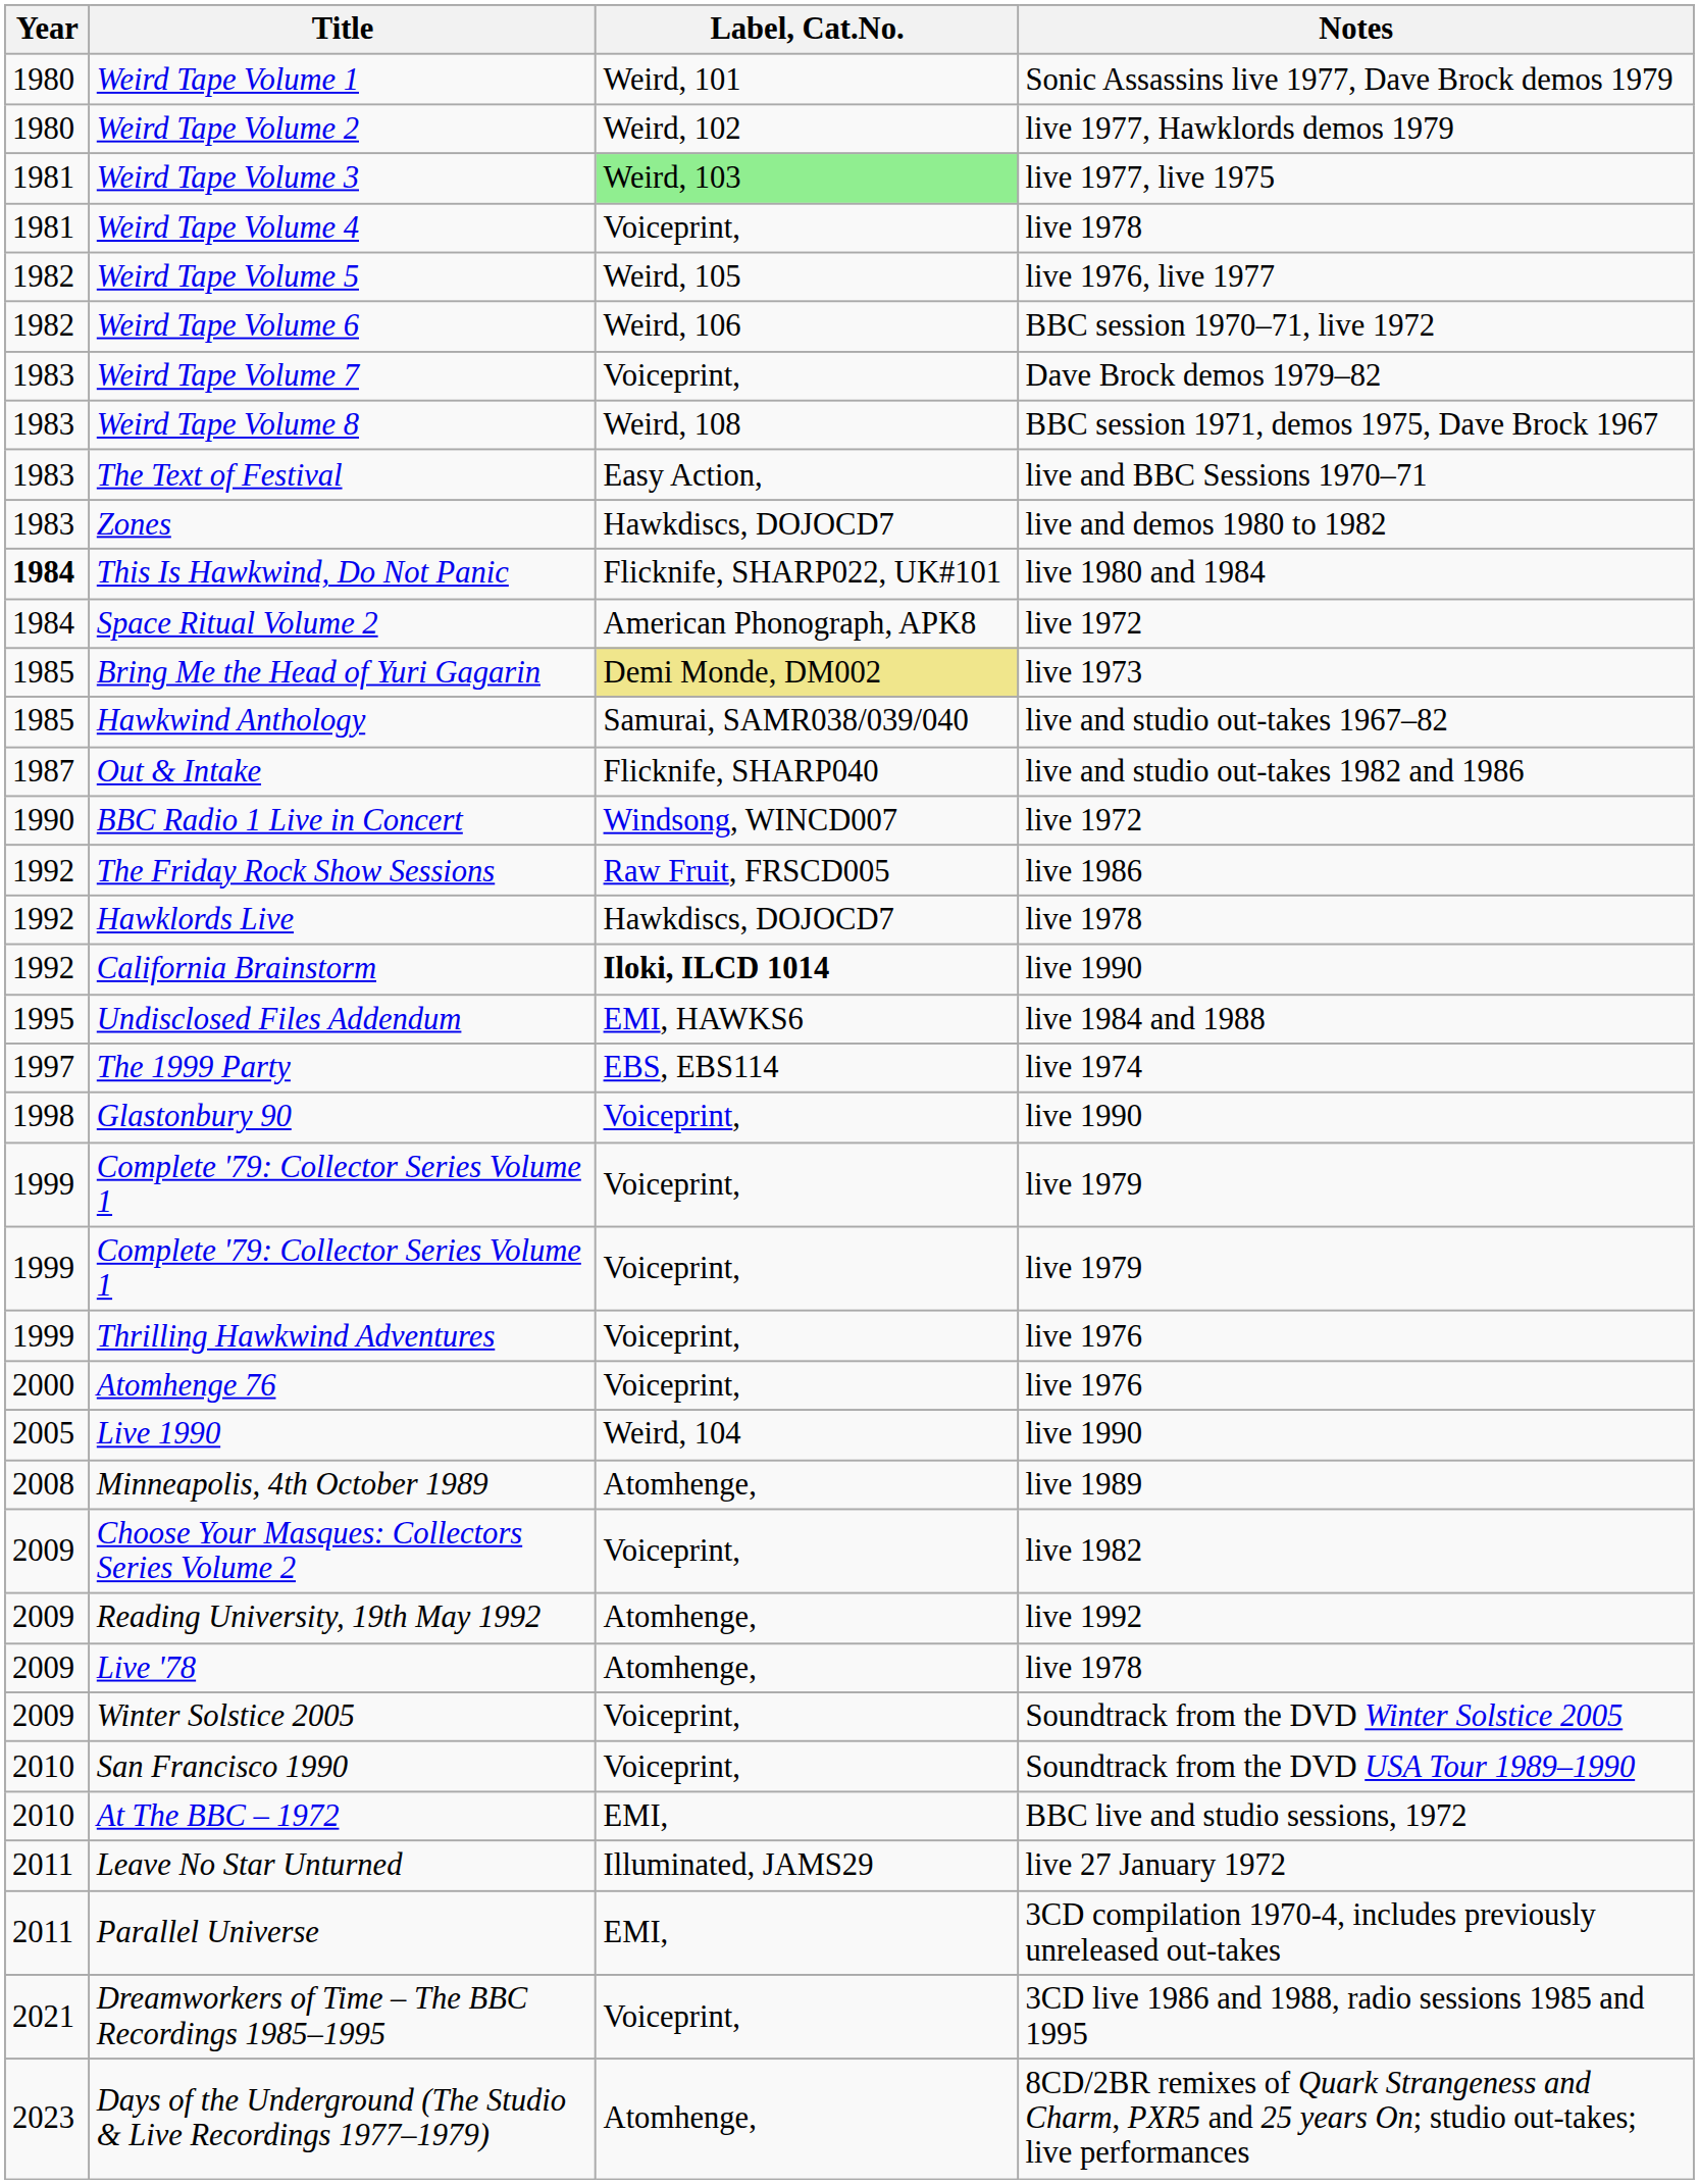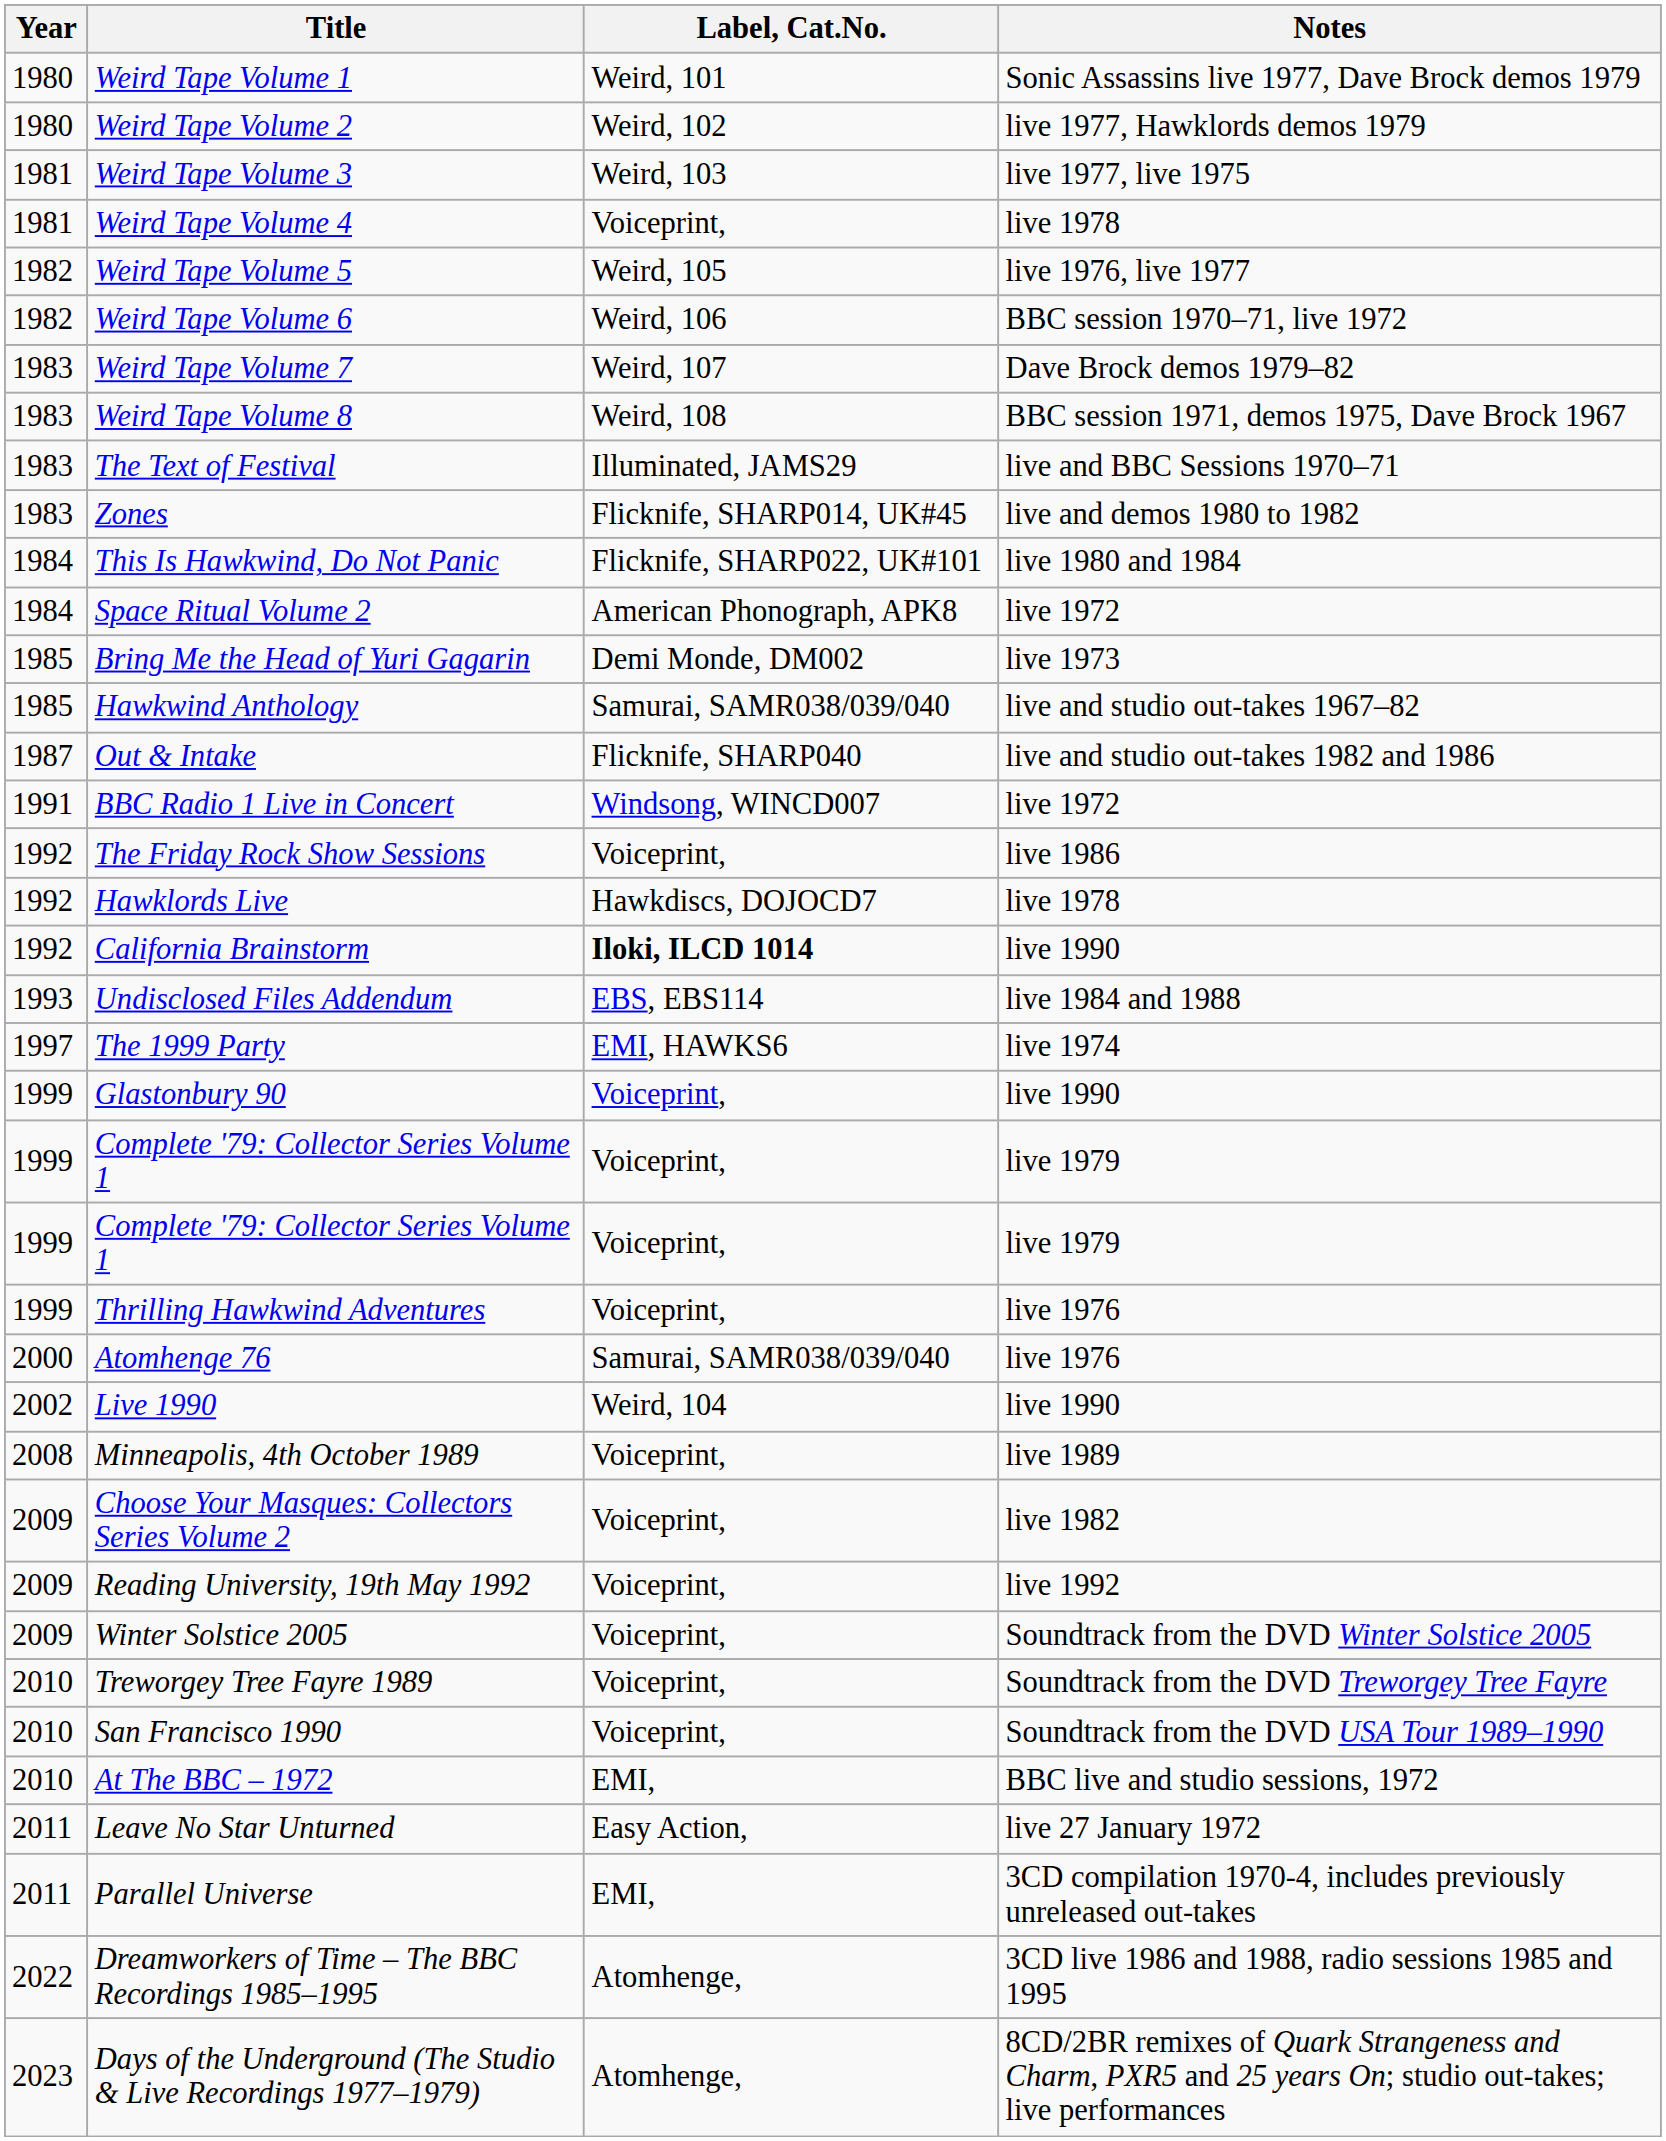Weird Tape Volume 3 | Label, Cat.No.: lightgreen background -> no background
Weird Tape Volume 7 | Label, Cat.No.: Voiceprint, -> Weird, 107
The Text of Festival | Label, Cat.No.: Easy Action, -> Illuminated, JAMS29
Zones | Label, Cat.No.: Hawkdiscs, DOJOCD7 -> Flicknife, SHARP014, UK#45
This Is Hawkwind, Do Not Panic | Year: bold -> normal
Bring Me the Head of Yuri Gagarin | Label, Cat.No.: khaki background -> no background
BBC Radio 1 Live in Concert | Year: 1990 -> 1991
The Friday Rock Show Sessions | Label, Cat.No.: Raw Fruit, FRSCD005 -> Voiceprint,
Undisclosed Files Addendum | Year: 1995 -> 1993
Undisclosed Files Addendum | Label, Cat.No.: EMI, HAWKS6 -> EBS, EBS114
The 1999 Party | Label, Cat.No.: EBS, EBS114 -> EMI, HAWKS6
Glastonbury 90 | Year: 1998 -> 1999
Atomhenge 76 | Label, Cat.No.: Voiceprint, -> Samurai, SAMR038/039/040
Live 1990 | Year: 2005 -> 2002
Minneapolis, 4th October 1989 | Label, Cat.No.: Atomhenge, -> Voiceprint,
Reading University, 19th May 1992 | Label, Cat.No.: Atomhenge, -> Voiceprint,
- row: 2009 | Live '78 | Atomhenge, | live 1978
+ row: 2010 | Treworgey Tree Fayre 1989 | Voiceprint, | Soundtrack from the DVD Treworgey Tree Fayre
Leave No Star Unturned | Label, Cat.No.: Illuminated, JAMS29 -> Easy Action,
Dreamworkers of Time – The BBC Recordings 1985–1995 | Year: 2021 -> 2022
Dreamworkers of Time – The BBC Recordings 1985–1995 | Label, Cat.No.: Voiceprint, -> Atomhenge,
